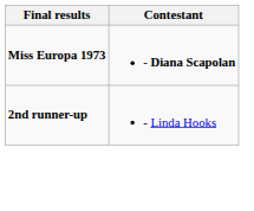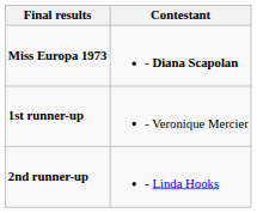+ row: 1st runner-up | - Veronique Mercier
